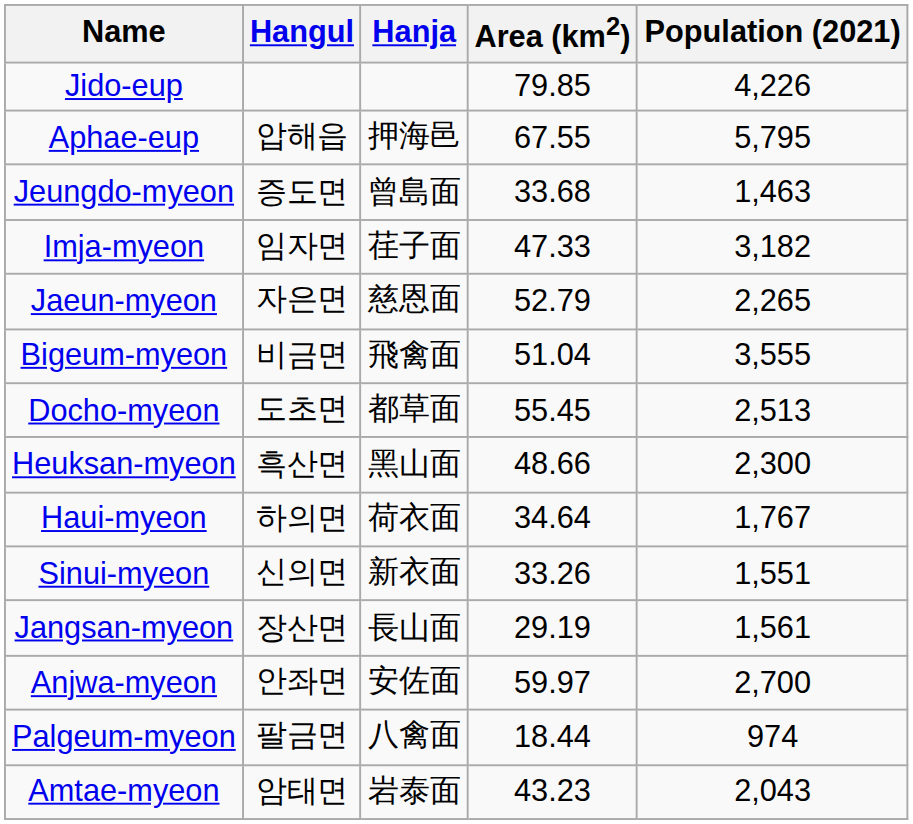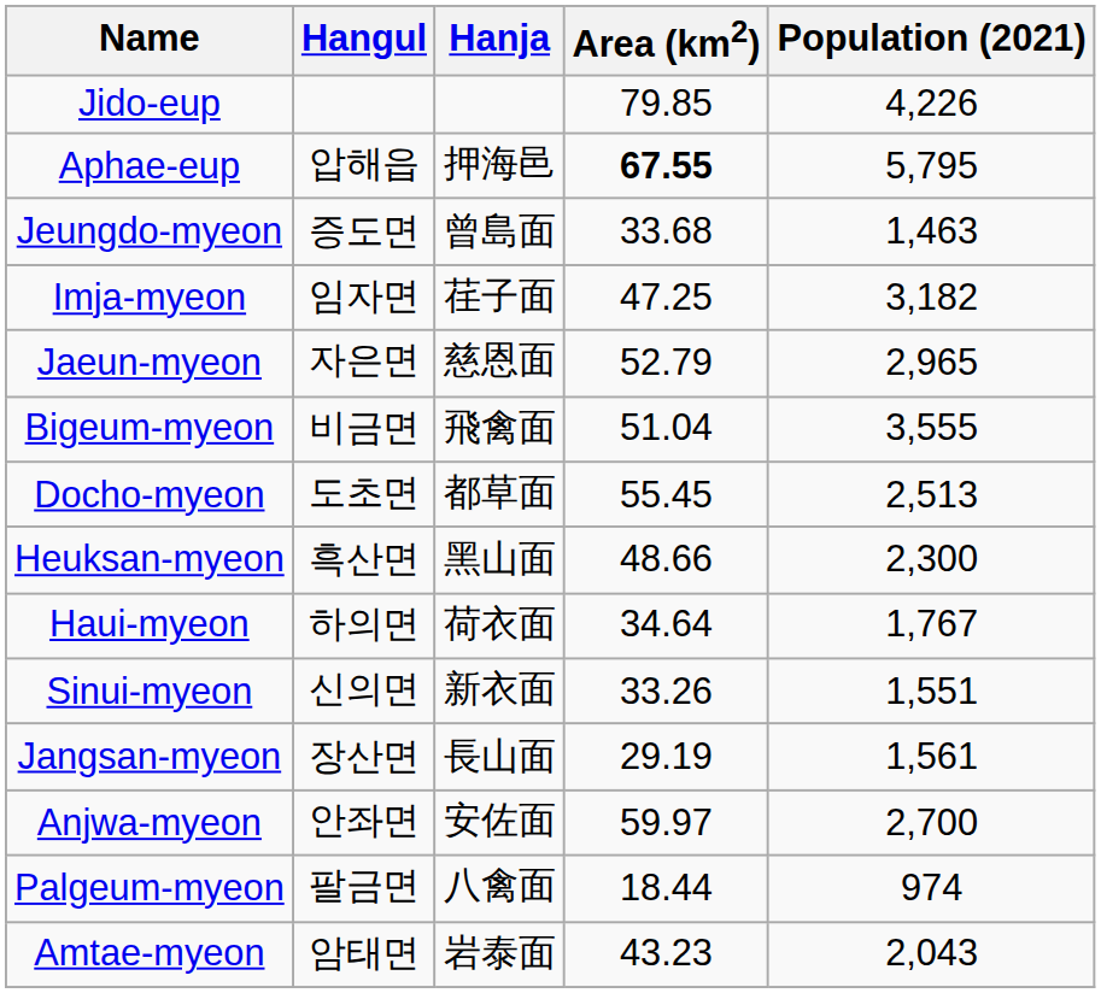Aphae-eup | Area (km2): normal -> bold
Imja-myeon | Area (km2): 47.33 -> 47.25
Jaeun-myeon | Population (2021): 2,265 -> 2,965
